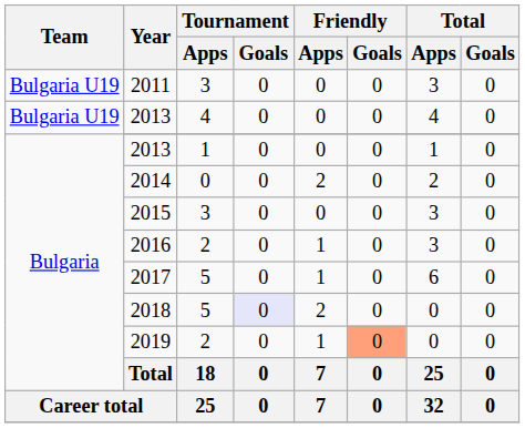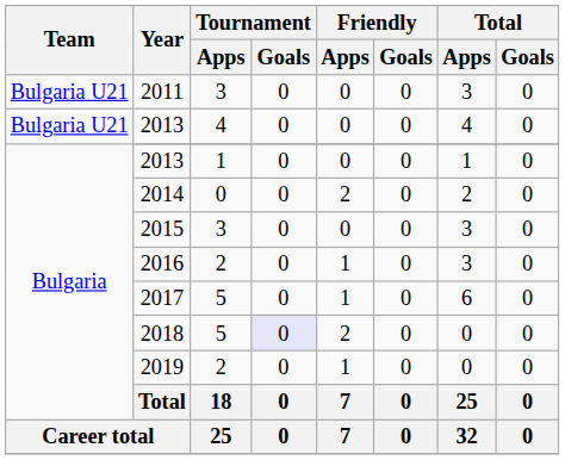2011 | Team: Bulgaria U19 -> Bulgaria U21
2013 / 4 | Team: Bulgaria U19 -> Bulgaria U21
2019 | Friendly / Goals: lightsalmon background -> no background
